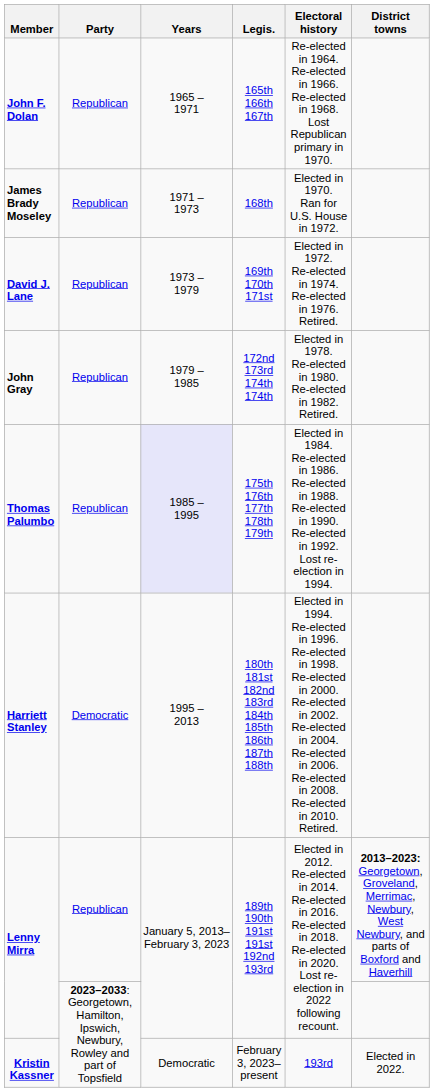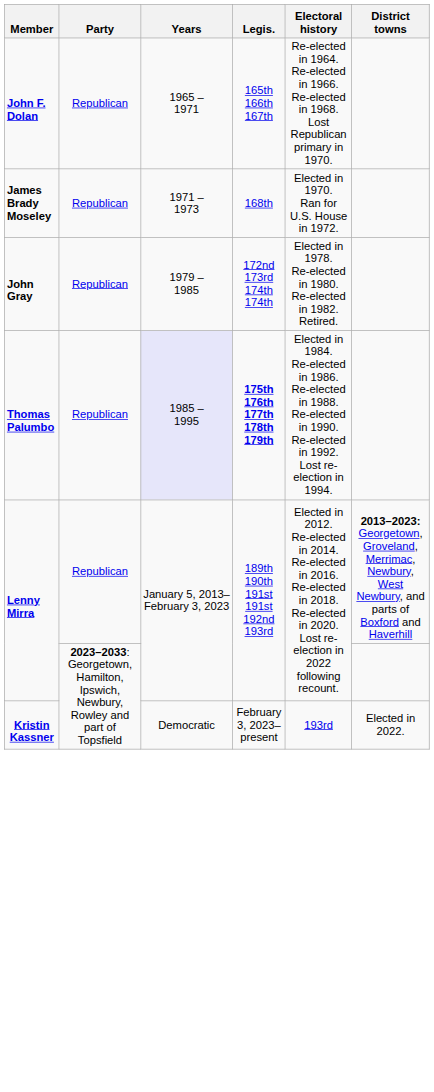- row: David J. Lane | Republican | 1973 – 1979 | 169th 170th 171st | Elected in 1972. Re-elected in 1974. Re-elected in 1976. Retired.
Thomas Palumbo | Legis.: normal -> bold
- row: Harriett Stanley | Democratic | 1995 – 2013 | 180th 181st 182nd 183rd 184th 185th 186th 187th 188th | Elected in 1994. Re-elected in 1996. Re-elected in 1998. Re-elected in 2000. Re-elected in 2002. Re-elected in 2004. Re-elected in 2006. Re-elected in 2008. Re-elected in 2010. Retired.
